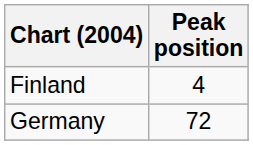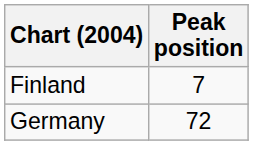Finland | Peak position: 4 -> 7
